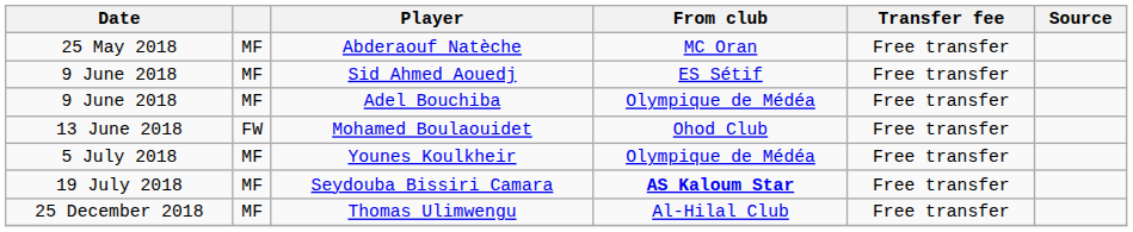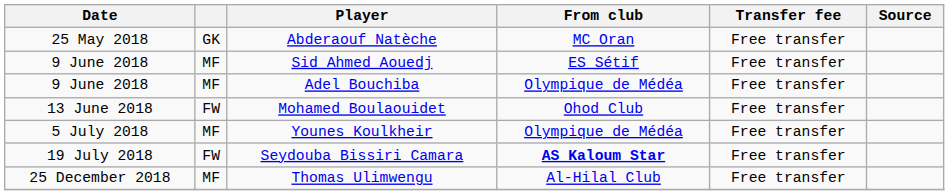Abderaouf Natèche | column 2: MF -> GK
Seydouba Bissiri Camara | column 2: MF -> FW
